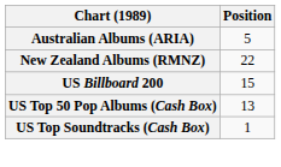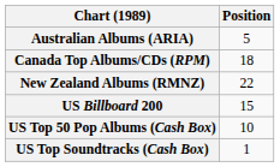+ row: Canada Top Albums/CDs (RPM) | 18
US Top 50 Pop Albums (Cash Box) | Position: 13 -> 10
